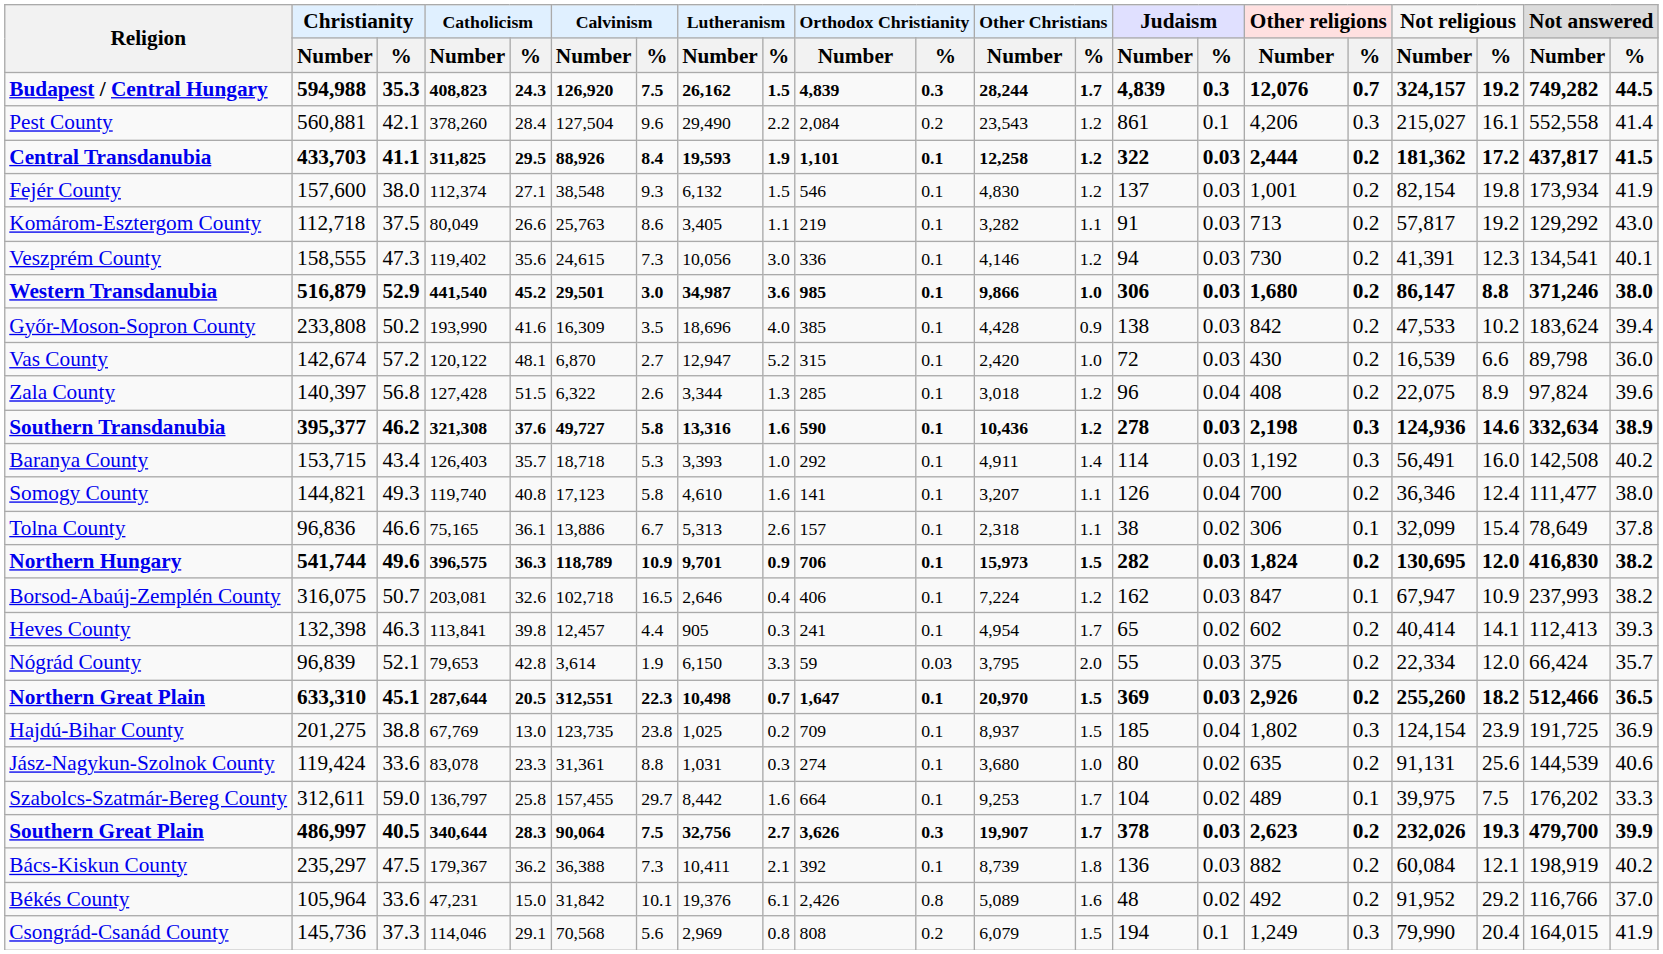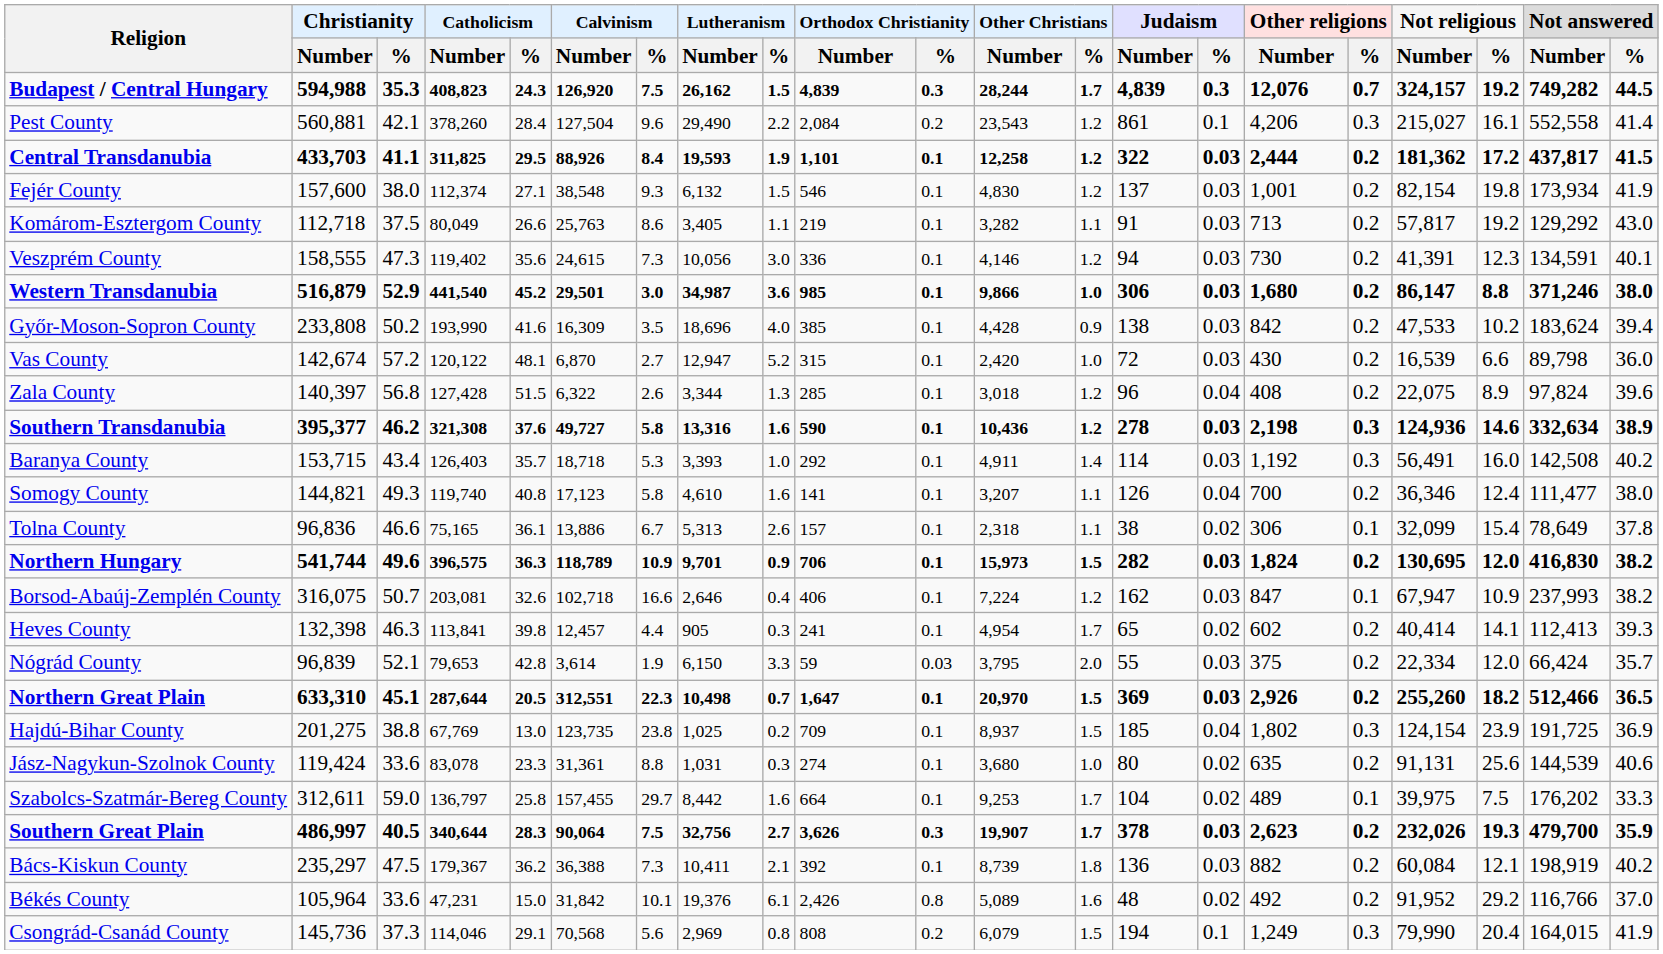Veszprém County | Not answered / Number: 134,541 -> 134,591
Borsod-Abaúj-Zemplén County | Calvinism / %: 16.5 -> 16.6
Southern Great Plain | Not answered / %: 39.9 -> 35.9
